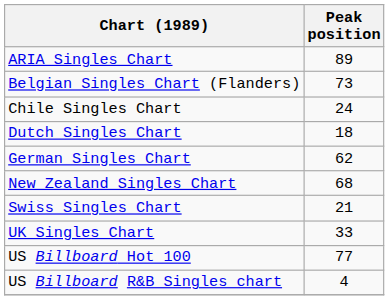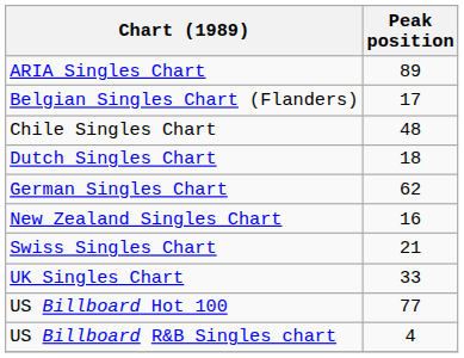Belgian Singles Chart (Flanders) | Peak position: 73 -> 17
Chile Singles Chart | Peak position: 24 -> 48
New Zealand Singles Chart | Peak position: 68 -> 16
